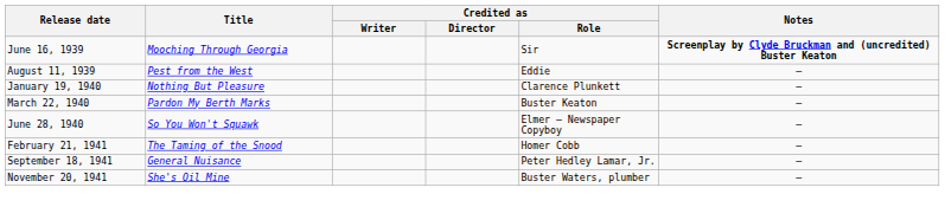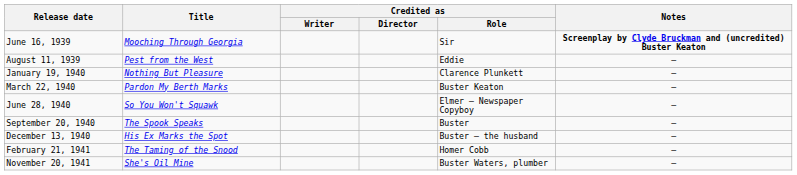+ row: September 20, 1940 | The Spook Speaks | Buster | —
+ row: December 13, 1940 | His Ex Marks the Spot | Buster – the husband | —
- row: September 18, 1941 | General Nuisance | Peter Hedley Lamar, Jr. | —
